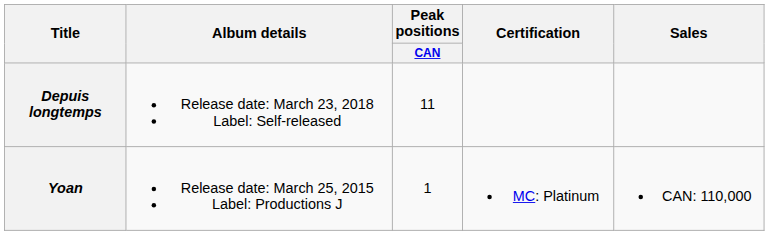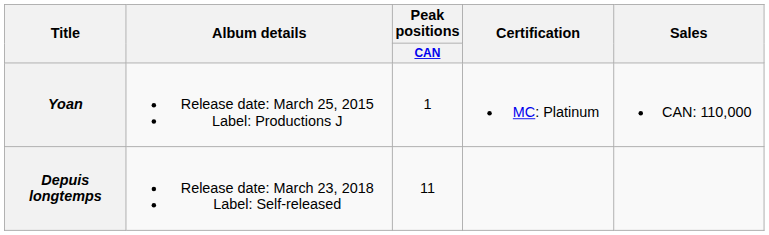rows swapped: Yoan <-> Depuis longtemps
